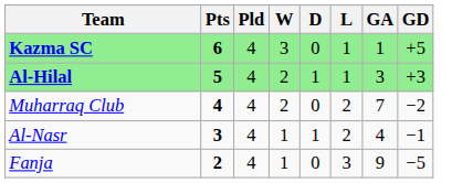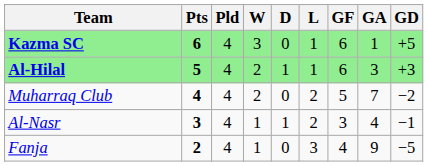+ column: GF | 6 | 6 | 5 | 3 | 4
